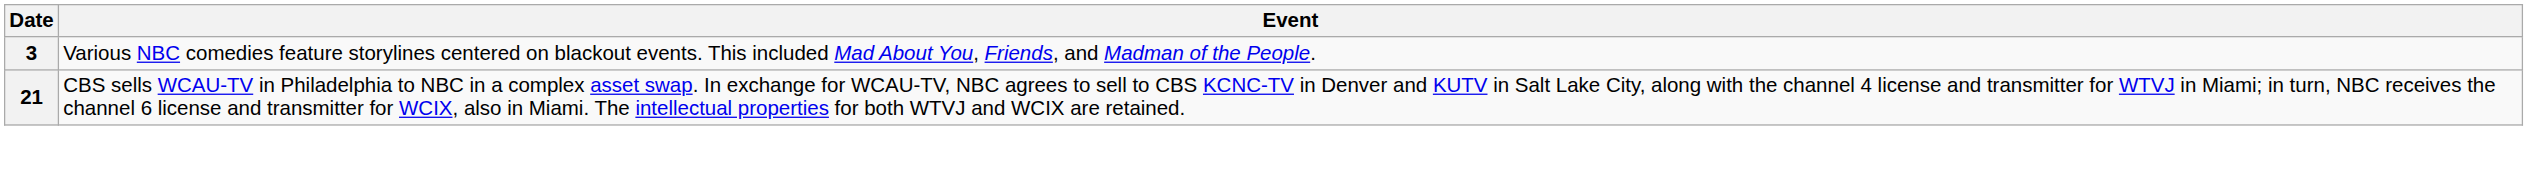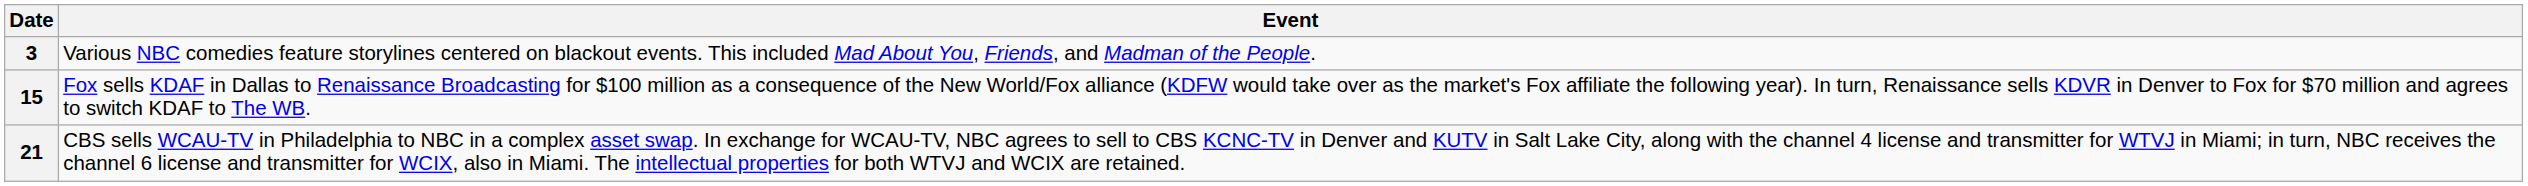+ row: 15 | Fox sells KDAF in Dallas to Renaissance Broadcasting for $100 million as a consequence of the New World/Fox alliance (KDFW would take over as the market's Fox affiliate the following year). In turn, Renaissance sells KDVR in Denver to Fox for $70 million and agrees to switch KDAF to The WB.
